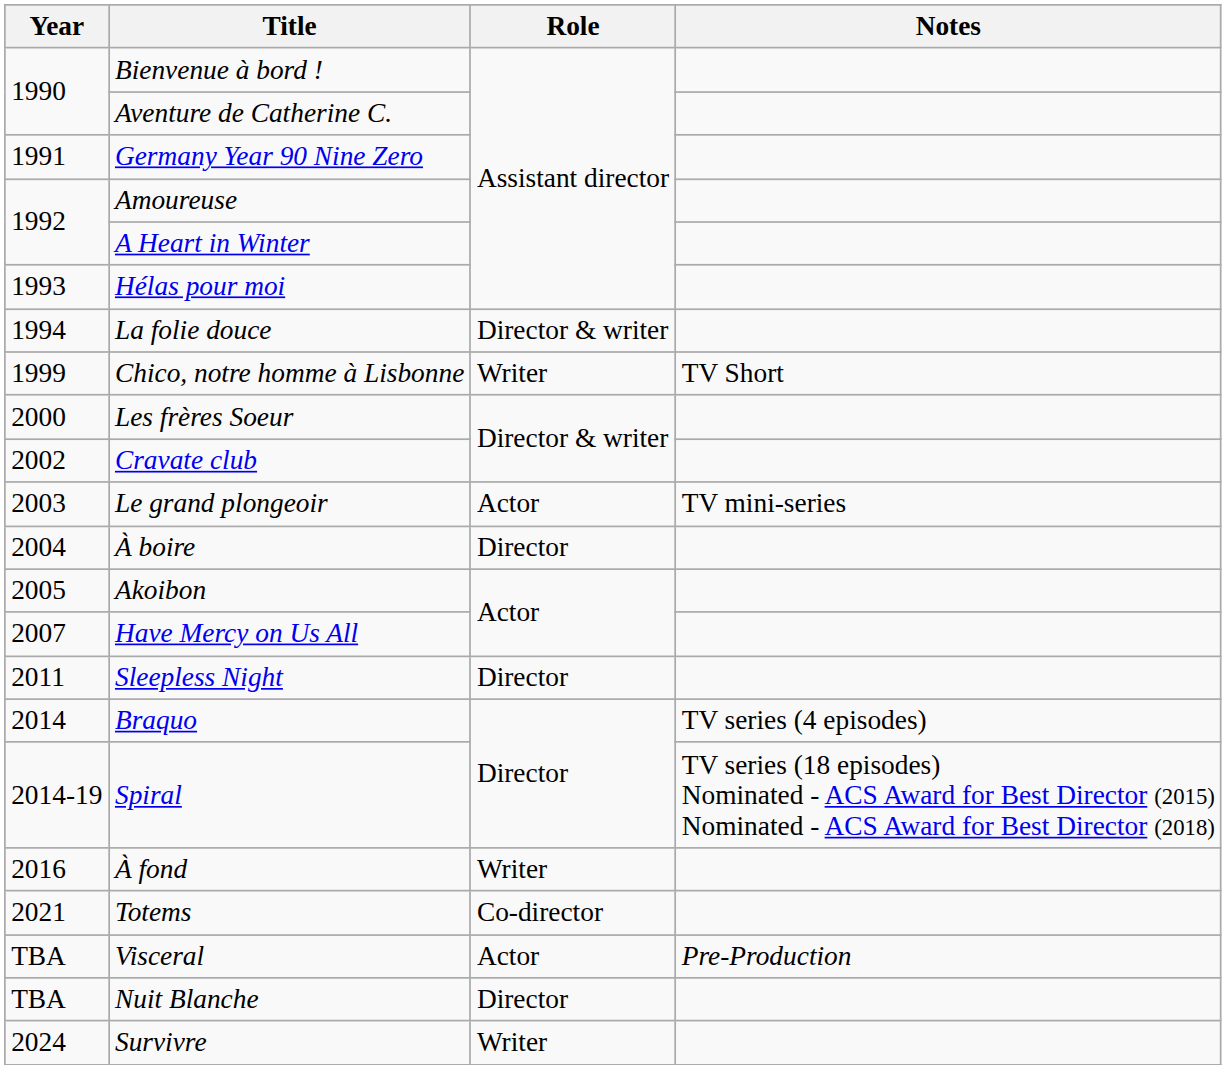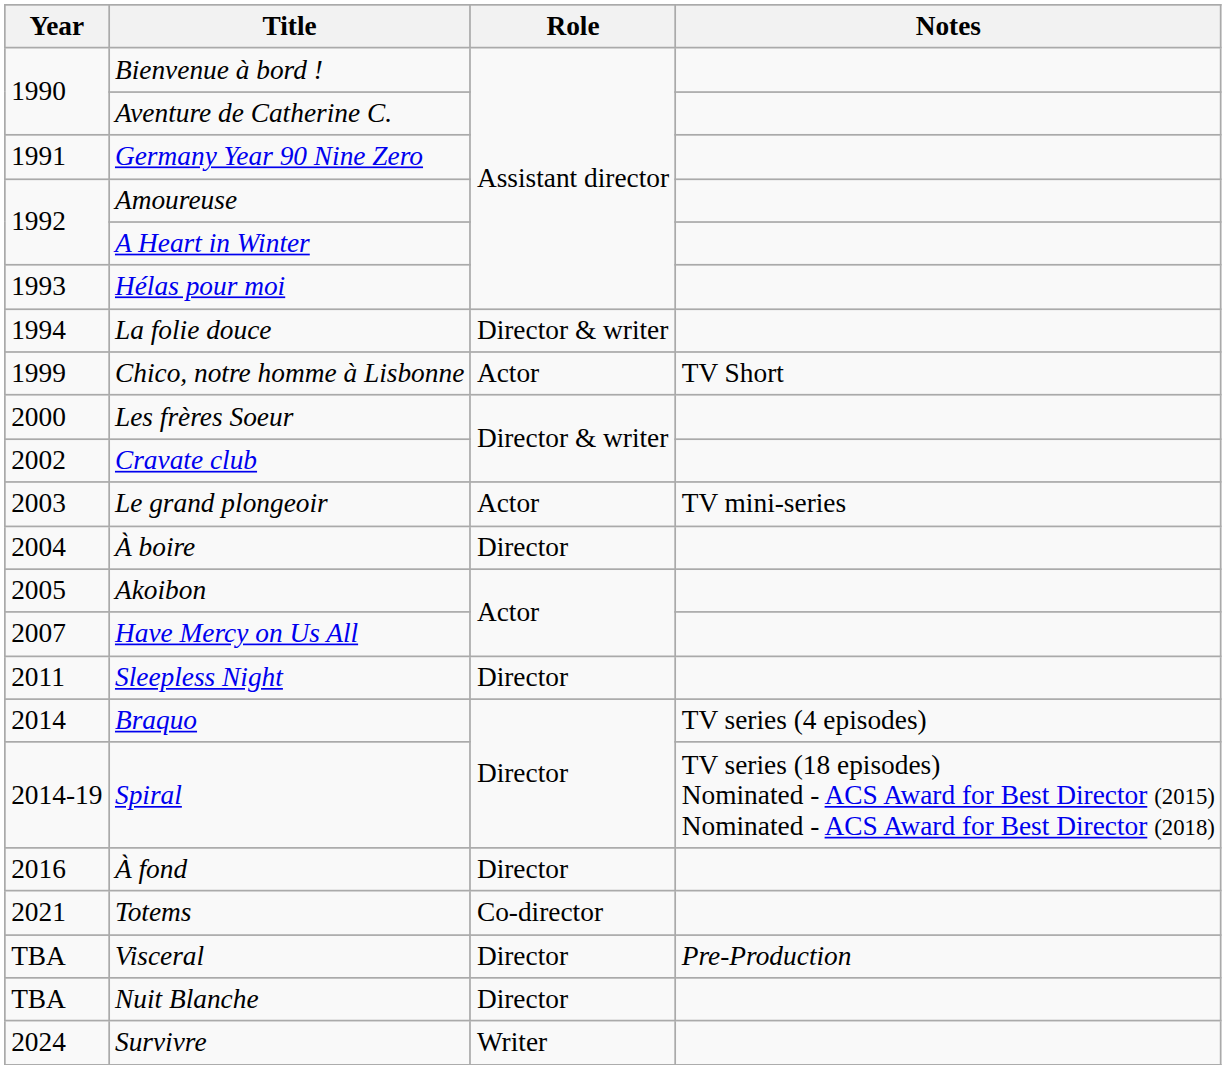Chico, notre homme à Lisbonne | Role: Writer -> Actor
À fond | Role: Writer -> Director
Visceral | Role: Actor -> Director
